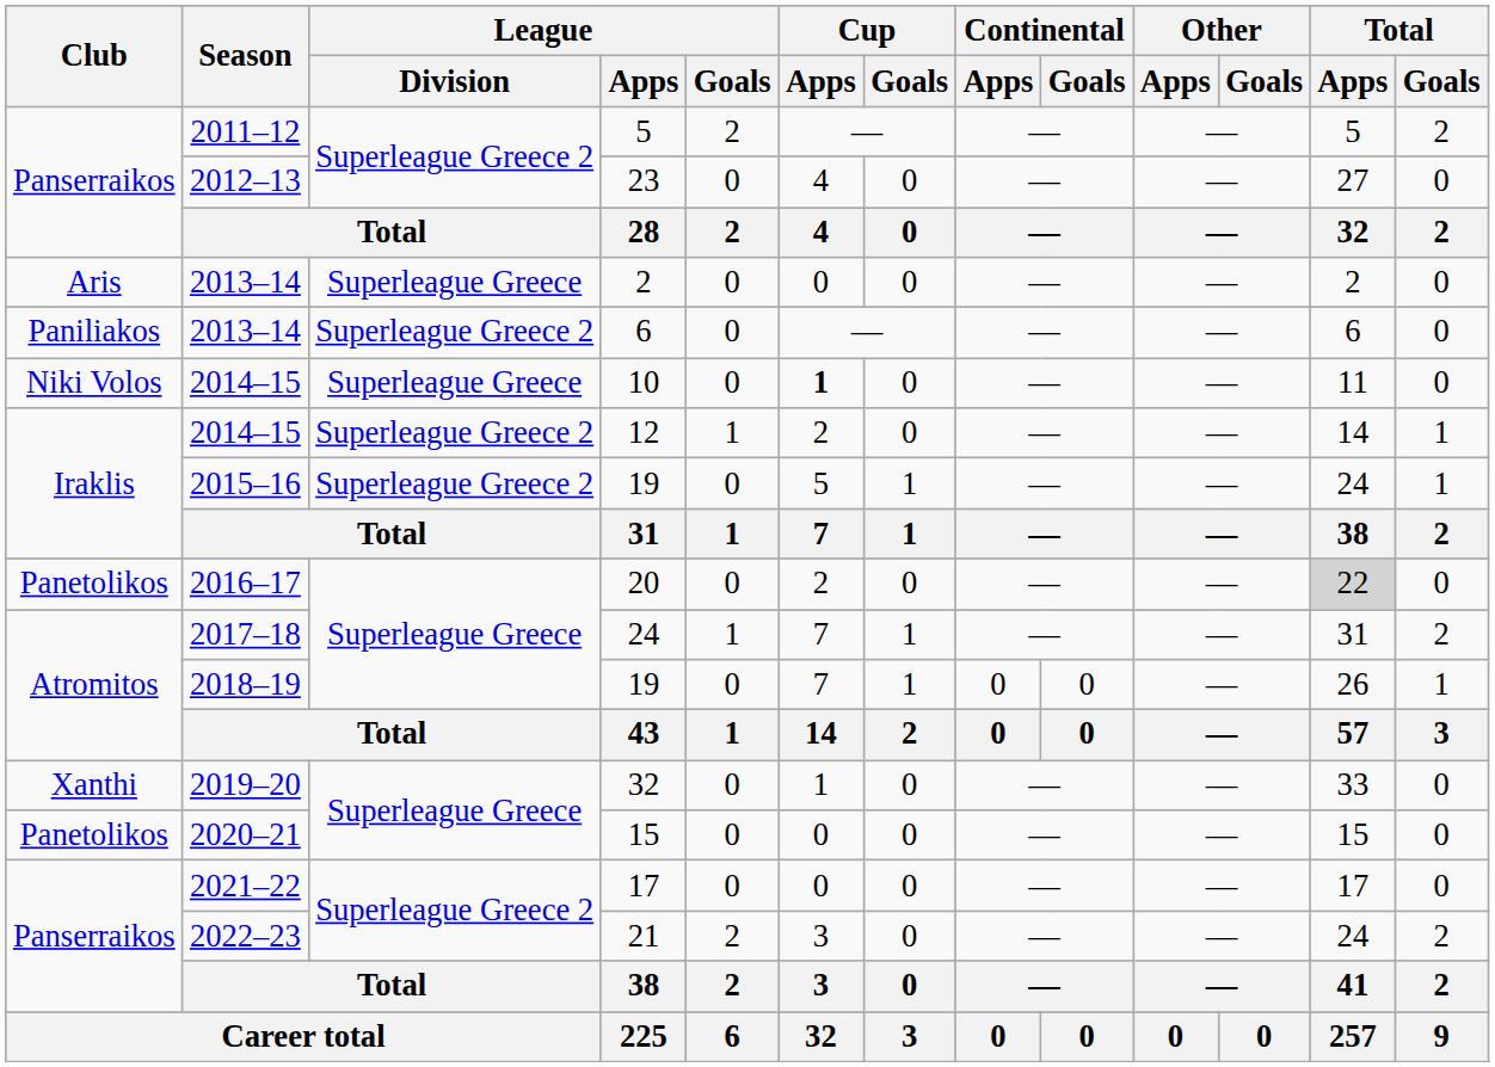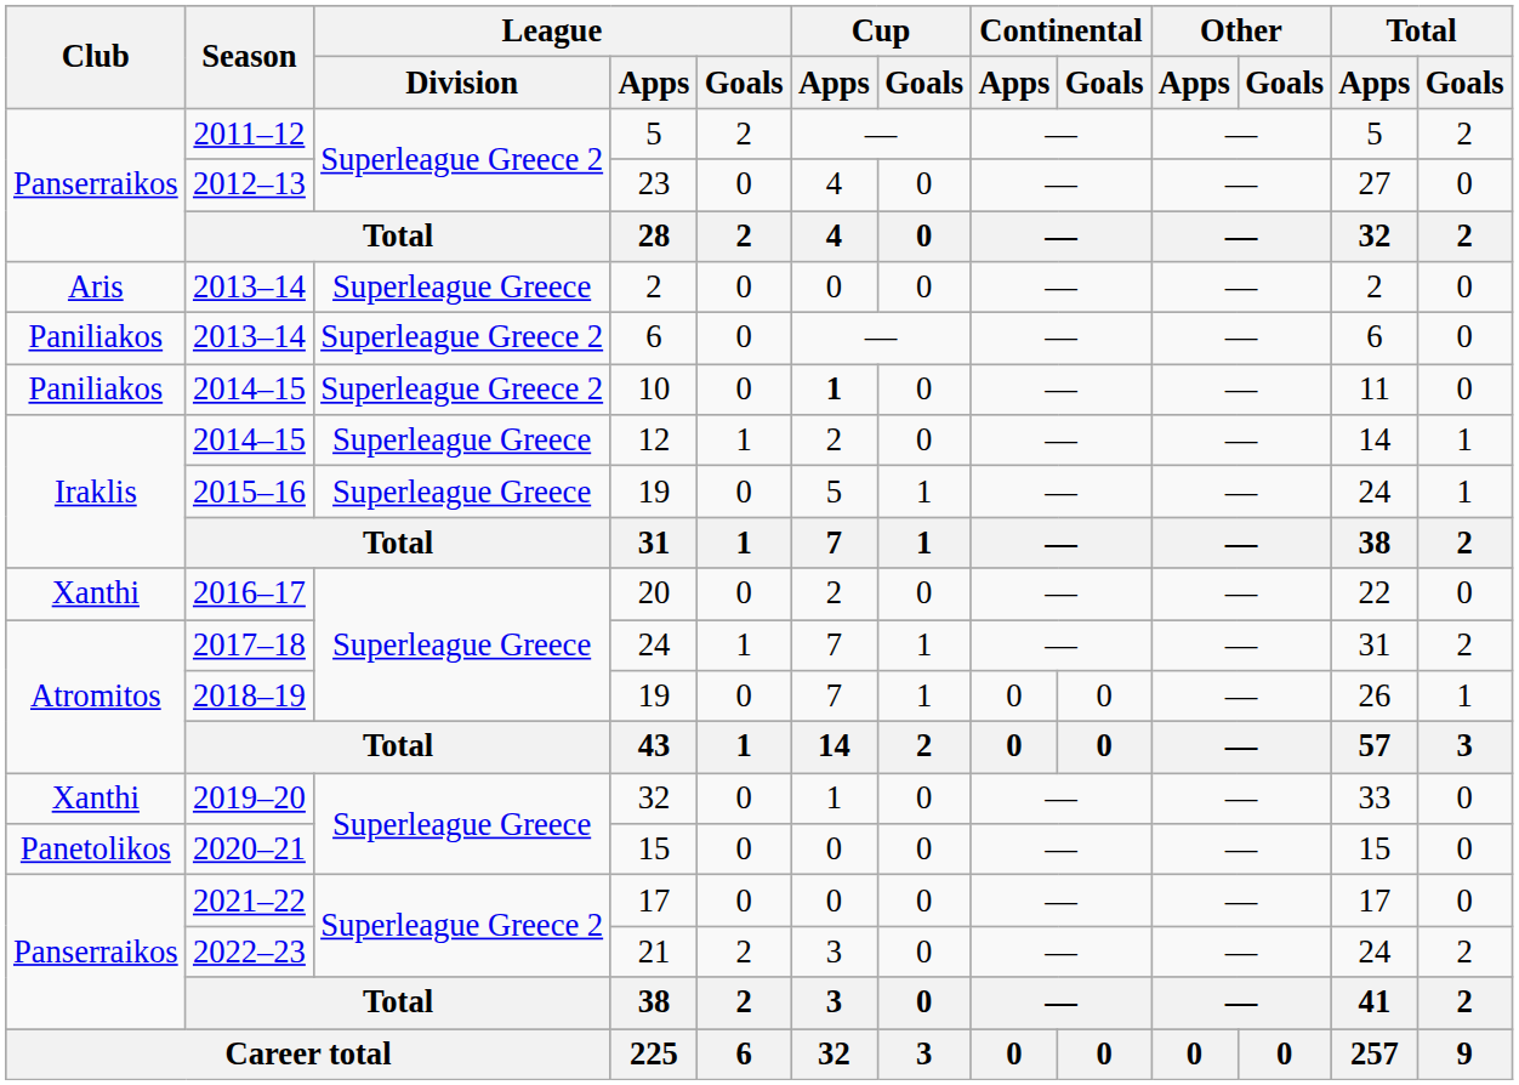10 | Club: Niki Volos -> Paniliakos
10 | League / Division: Superleague Greece -> Superleague Greece 2
12 | League / Division: Superleague Greece 2 -> Superleague Greece
2015–16 / 19 | League / Division: Superleague Greece 2 -> Superleague Greece
20 | Club: Panetolikos -> Xanthi
20 | Total / Apps: lightgrey background -> no background
